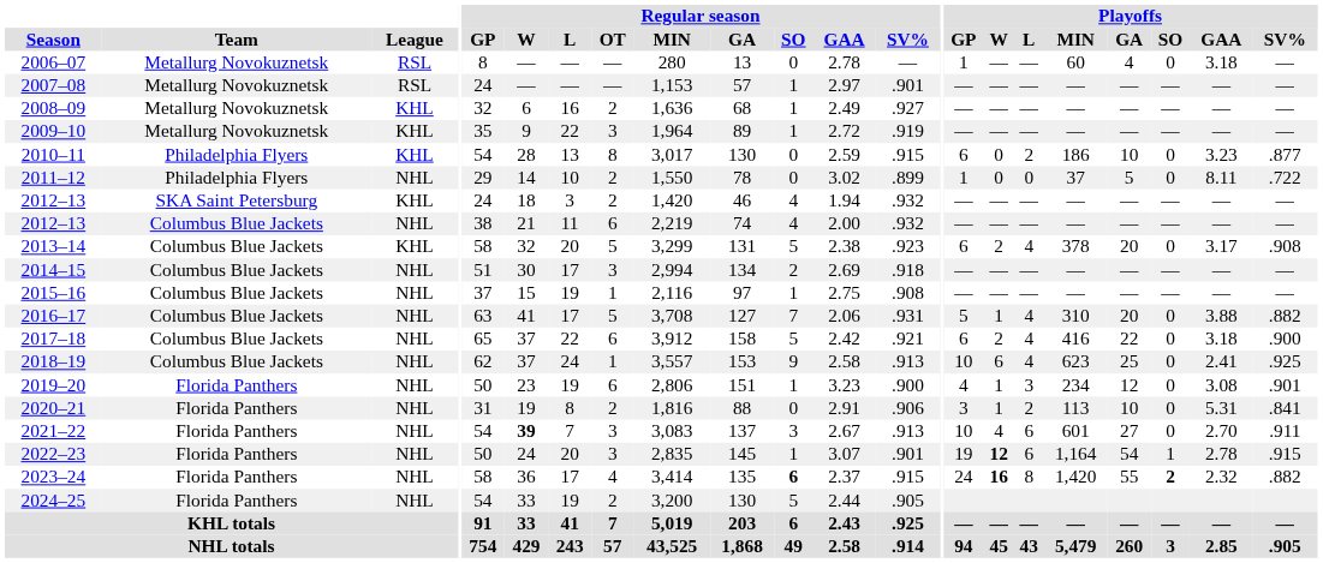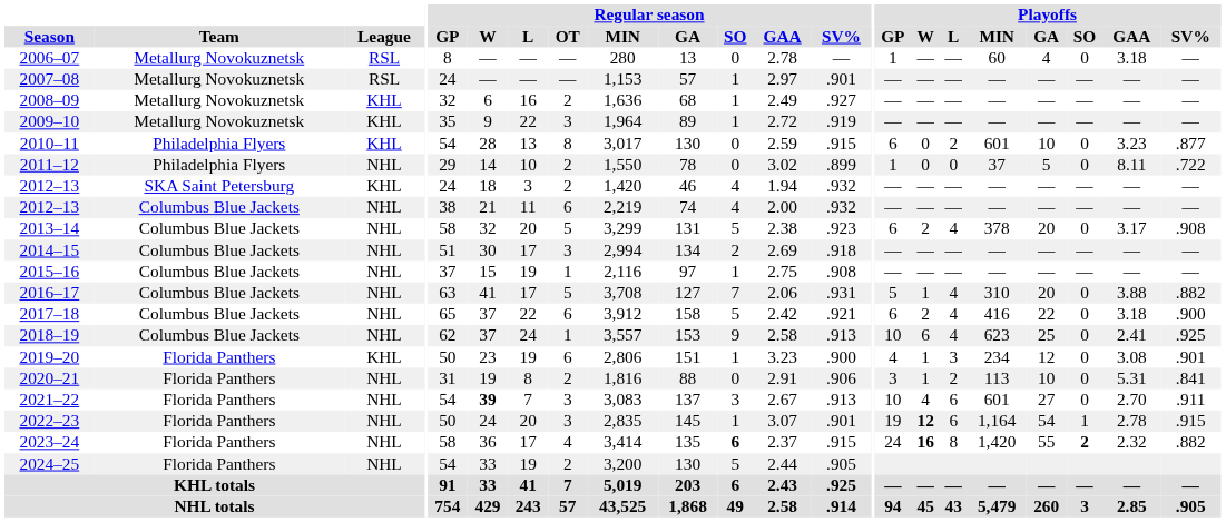2010–11 | Playoffs / MIN: 186 -> 601
2013–14 | League: KHL -> NHL
2019–20 | League: NHL -> KHL
